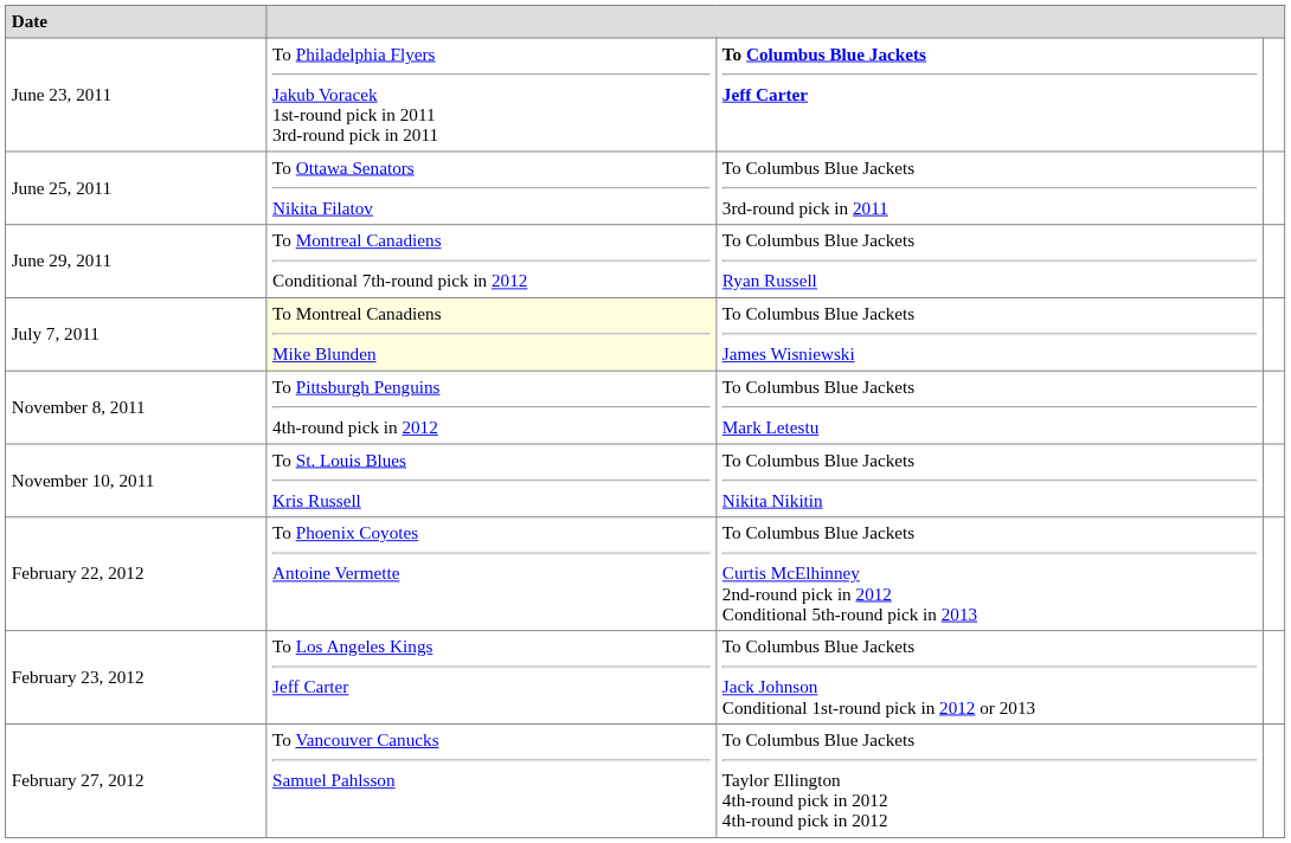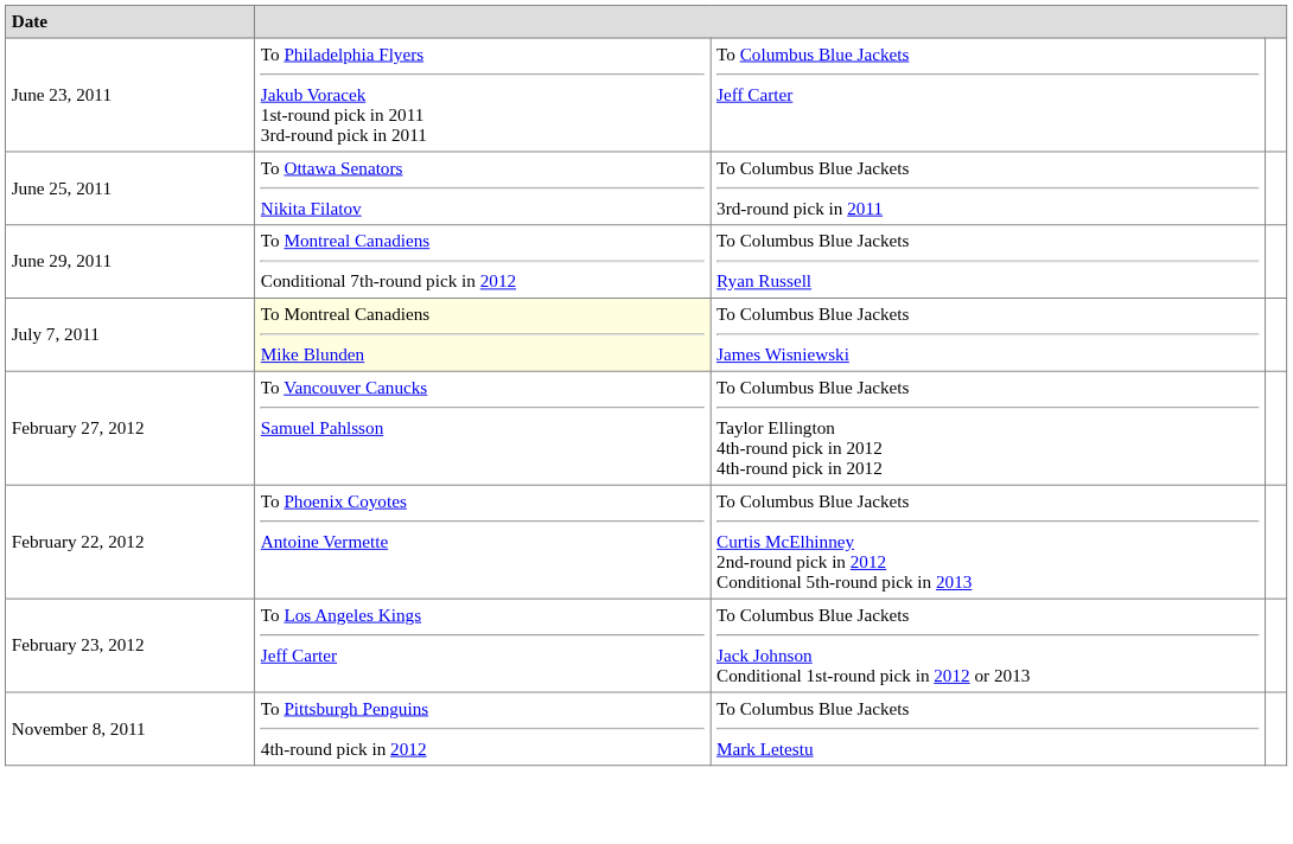June 23, 2011 | column 3: bold -> normal
rows swapped: November 8, 2011 <-> February 27, 2012
- row: November 10, 2011 | To St. Louis Blues Kris Russell | To Columbus Blue Jackets Nikita Nikitin
